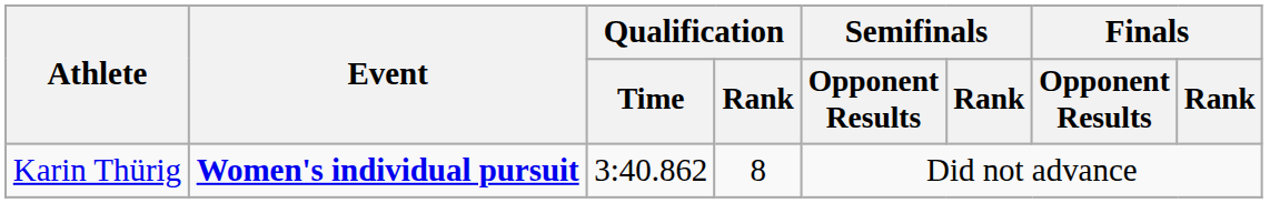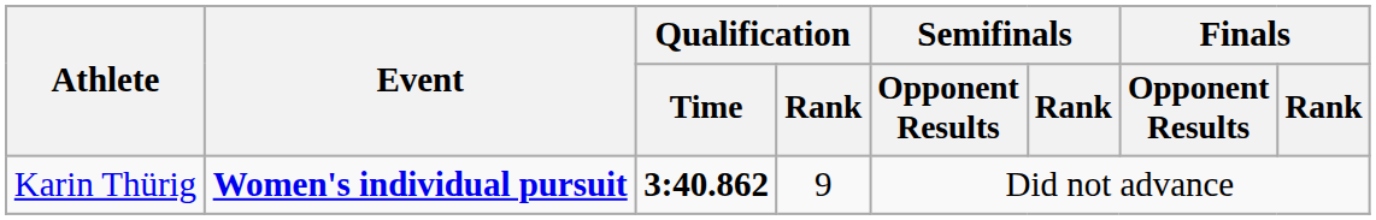Karin Thürig | Qualification / Time: normal -> bold
Karin Thürig | Qualification / Rank: 8 -> 9
